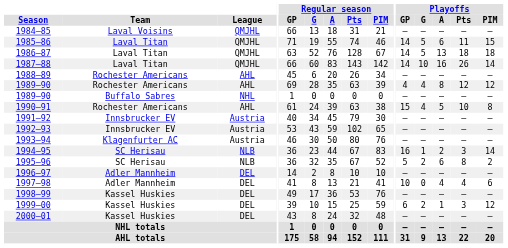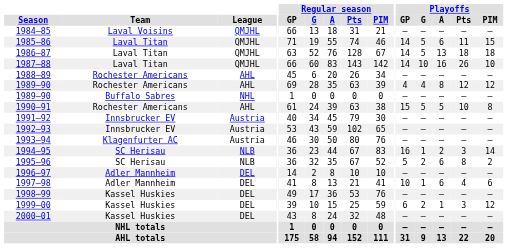1987–88 | Playoffs / PIM: 14 -> 10
1990–91 | Playoffs / G: 4 -> 5
1997–98 | Playoffs / G: 0 -> 1
1997–98 | Playoffs / A: 4 -> 6
